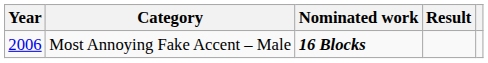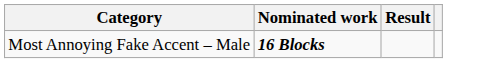- column: Year | 2006
